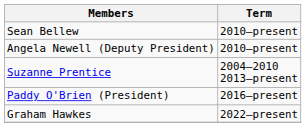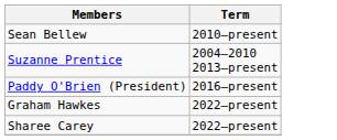- row: Angela Newell (Deputy President) | 2010–present
+ row: Sharee Carey | 2022–present
